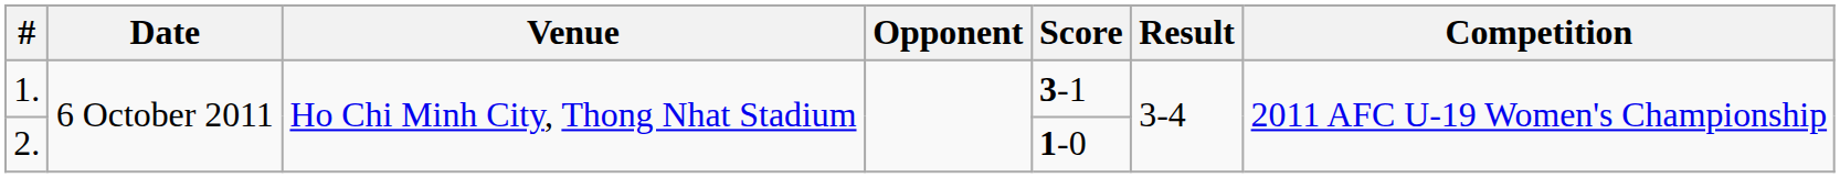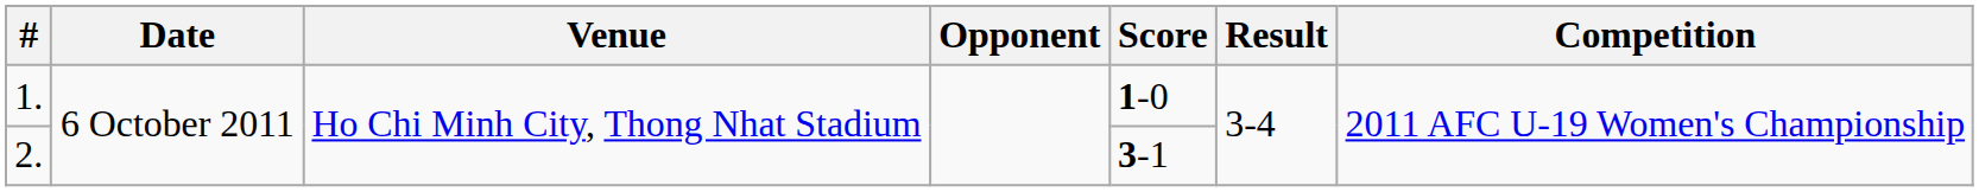1. | Score: 3-1 -> 1-0
2. | Score: 1-0 -> 3-1
